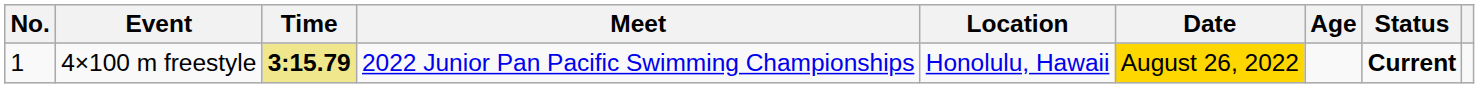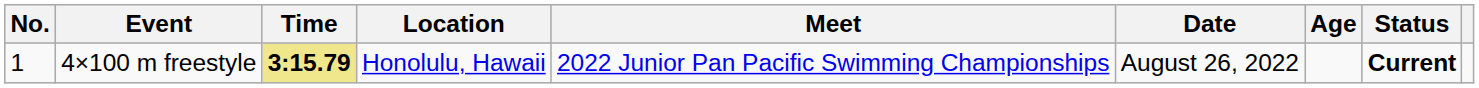columns swapped: Meet <-> Location
4×100 m freestyle | Date: gold background -> no background
